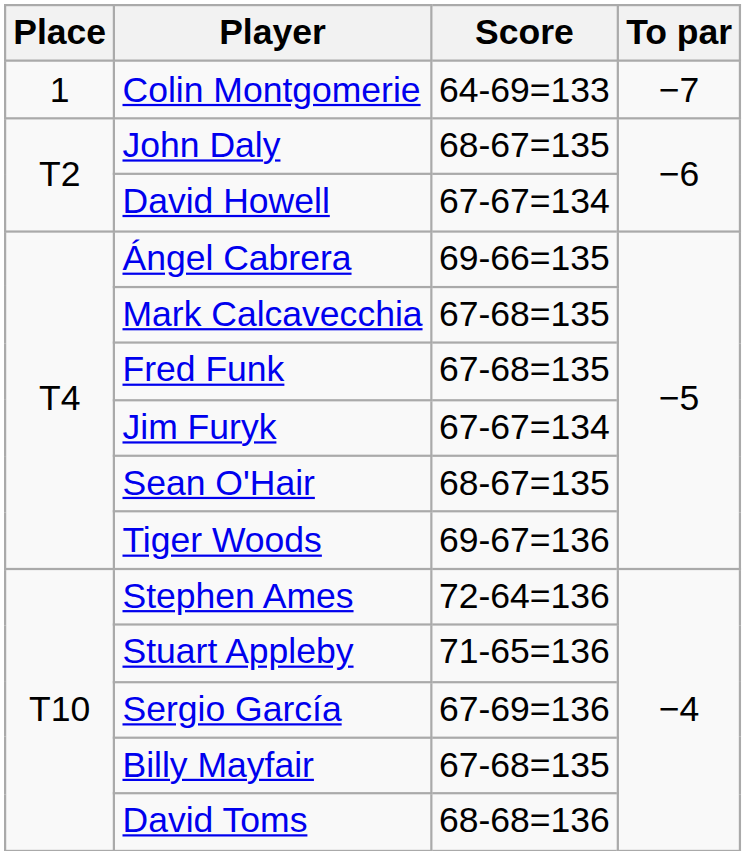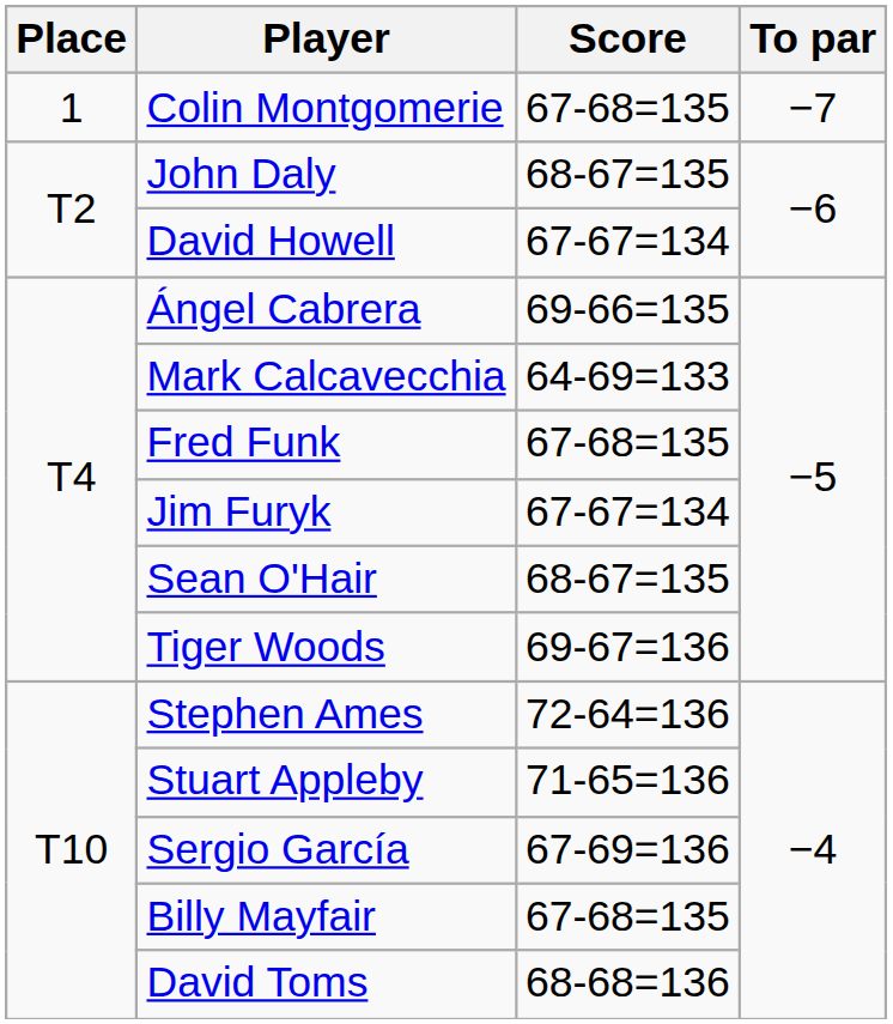Colin Montgomerie | Score: 64-69=133 -> 67-68=135
Mark Calcavecchia | Score: 67-68=135 -> 64-69=133
